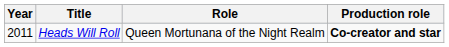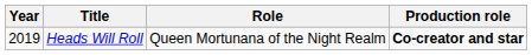Heads Will Roll | Year: 2011 -> 2019
